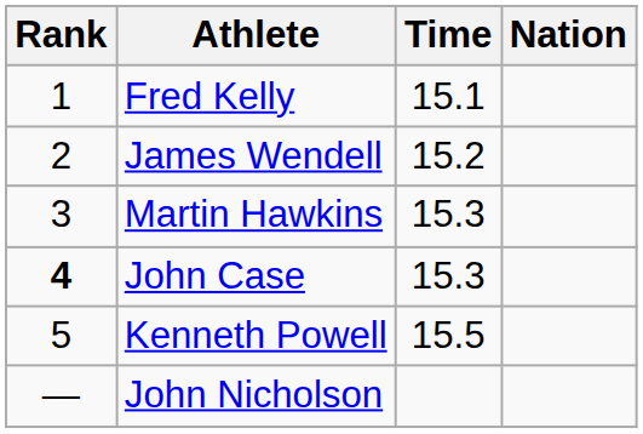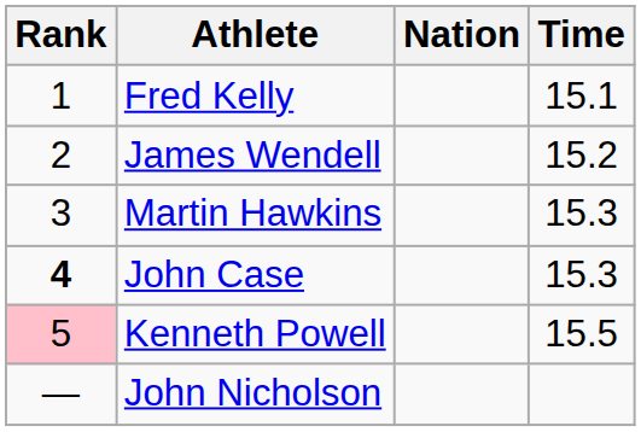columns swapped: Nation <-> Time
Kenneth Powell | Rank: no background -> pink background
